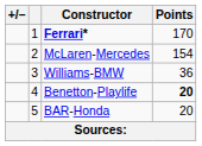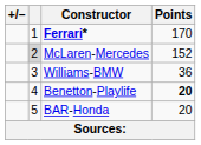McLaren-Mercedes | column 2: no background -> lightgrey background
McLaren-Mercedes | Points: 154 -> 152
